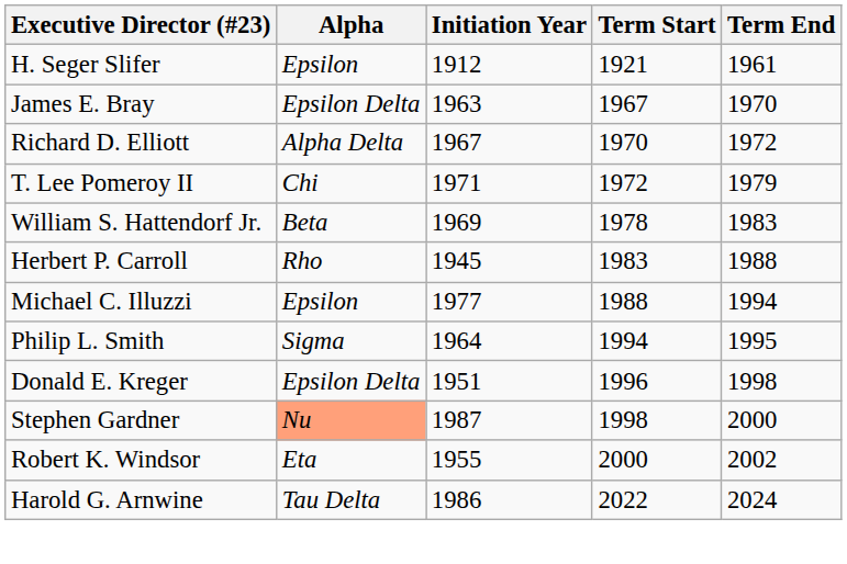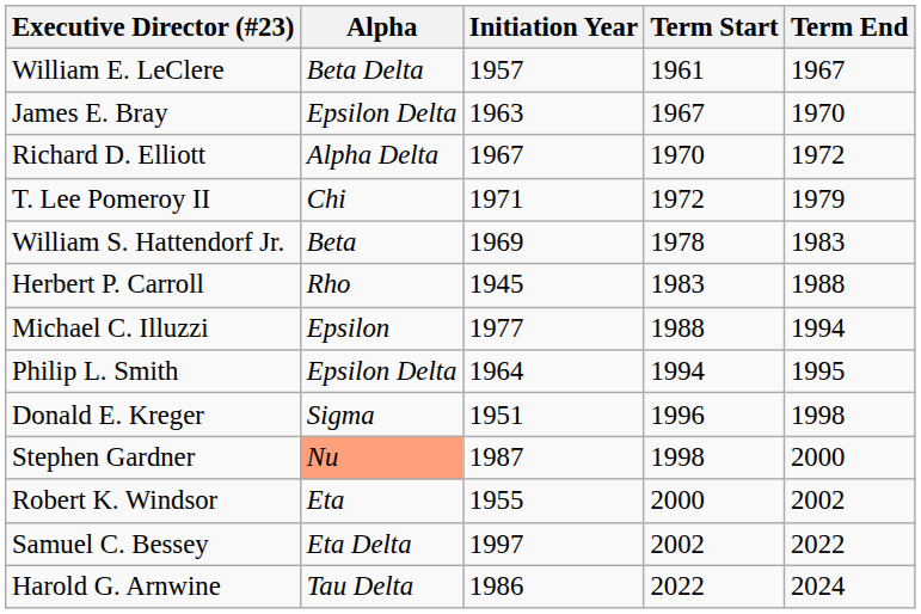- row: H. Seger Slifer | Epsilon | 1912 | 1921 | 1961
+ row: William E. LeClere | Beta Delta | 1957 | 1961 | 1967
Philip L. Smith | Alpha: Sigma -> Epsilon Delta
Donald E. Kreger | Alpha: Epsilon Delta -> Sigma
+ row: Samuel C. Bessey | Eta Delta | 1997 | 2002 | 2022
